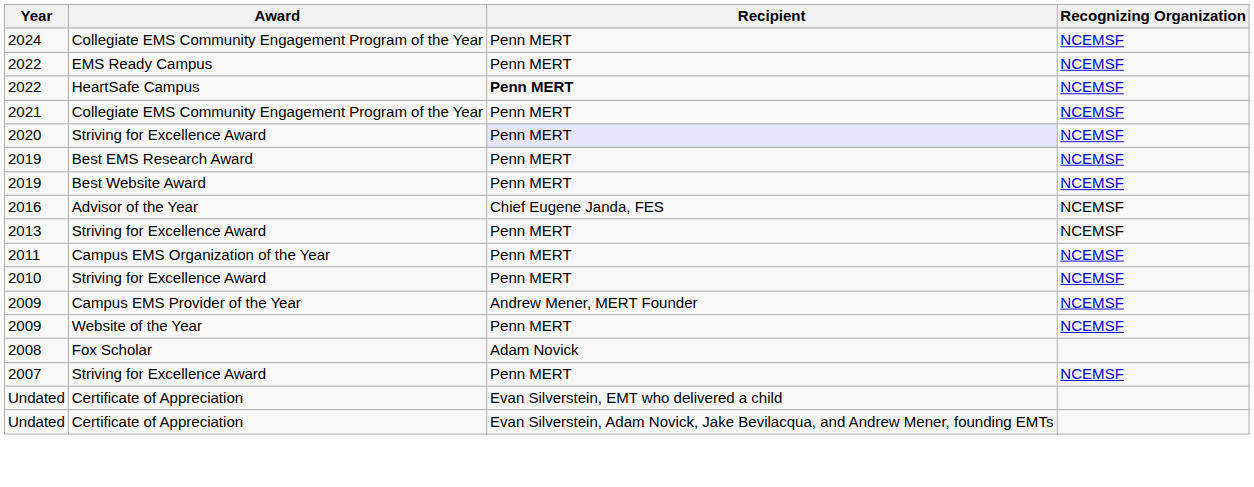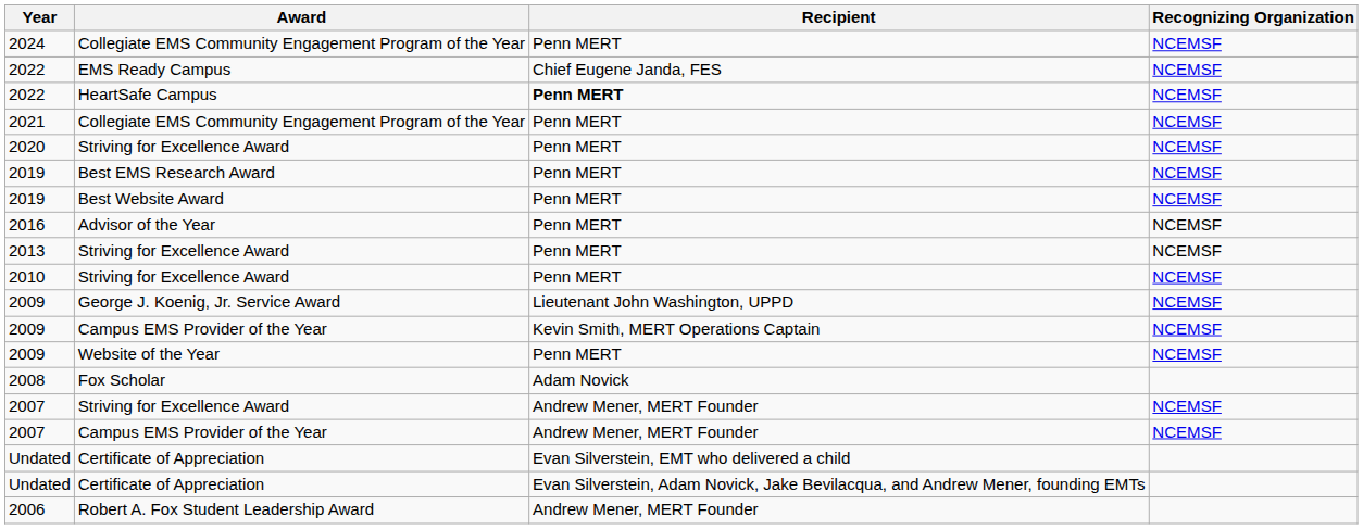2022 / EMS Ready Campus | Recipient: Penn MERT -> Chief Eugene Janda, FES
2020 | Recipient: lavender background -> no background
2016 | Recipient: Chief Eugene Janda, FES -> Penn MERT
- row: 2011 | Campus EMS Organization of the Year | Penn MERT | NCEMSF
+ row: 2009 | George J. Koenig, Jr. Service Award | Lieutenant John Washington, UPPD | NCEMSF
2009 / Campus EMS Provider of the Year | Recipient: Andrew Mener, MERT Founder -> Kevin Smith, MERT Operations Captain
2007 / Striving for Excellence Award | Recipient: Penn MERT -> Andrew Mener, MERT Founder
+ row: 2007 | Campus EMS Provider of the Year | Andrew Mener, MERT Founder | NCEMSF
+ row: 2006 | Robert A. Fox Student Leadership Award | Andrew Mener, MERT Founder
